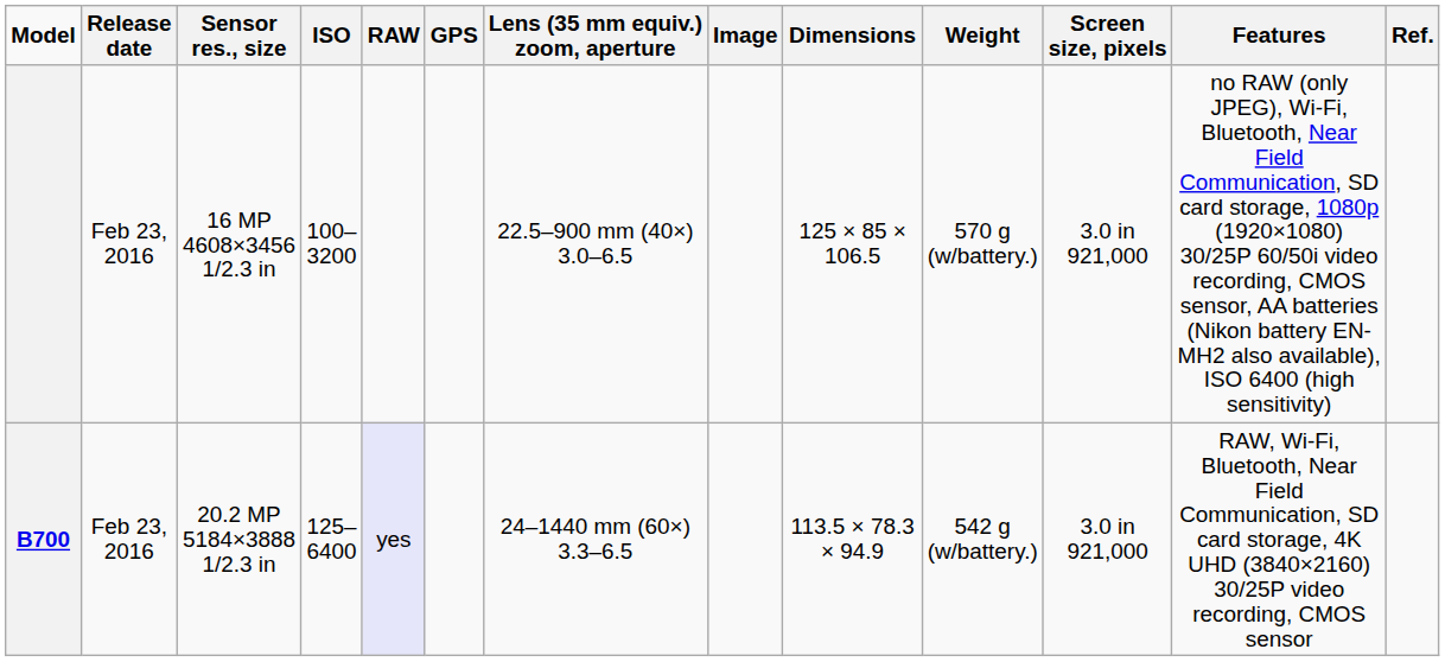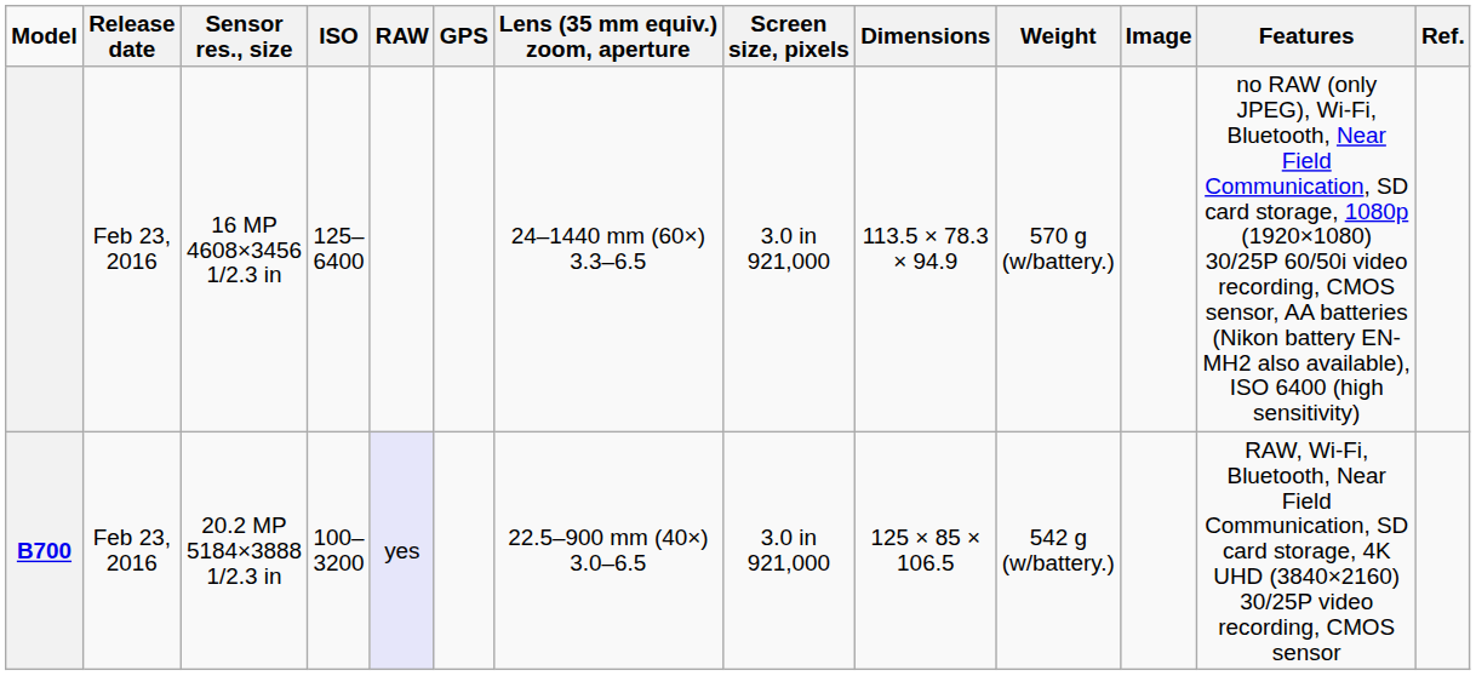columns swapped: Screen size, pixels <-> Image
16 MP 4608×3456 1/2.3 in | ISO: 100–3200 -> 125–6400
16 MP 4608×3456 1/2.3 in | Lens (35 mm equiv.) zoom, aperture: 22.5–900 mm (40×) 3.0–6.5 -> 24–1440 mm (60×) 3.3–6.5
16 MP 4608×3456 1/2.3 in | Dimensions: 125 × 85 × 106.5 -> 113.5 × 78.3 × 94.9
20.2 MP 5184×3888 1/2.3 in | ISO: 125–6400 -> 100–3200
20.2 MP 5184×3888 1/2.3 in | Lens (35 mm equiv.) zoom, aperture: 24–1440 mm (60×) 3.3–6.5 -> 22.5–900 mm (40×) 3.0–6.5
20.2 MP 5184×3888 1/2.3 in | Dimensions: 113.5 × 78.3 × 94.9 -> 125 × 85 × 106.5
